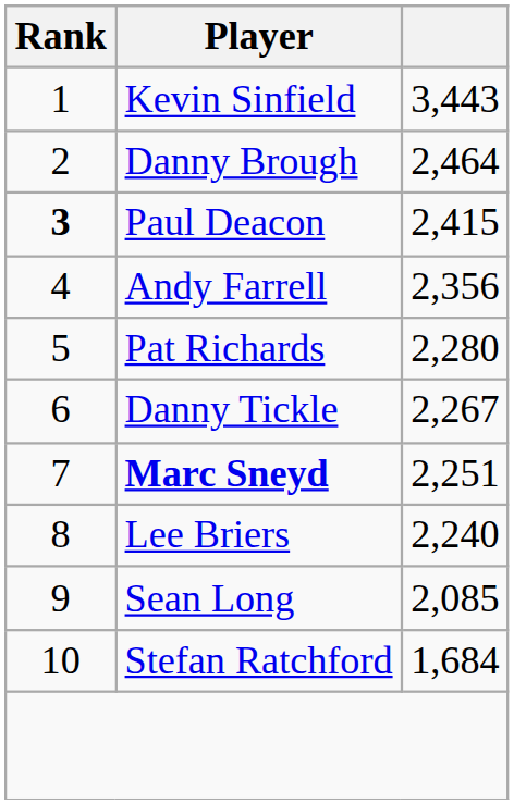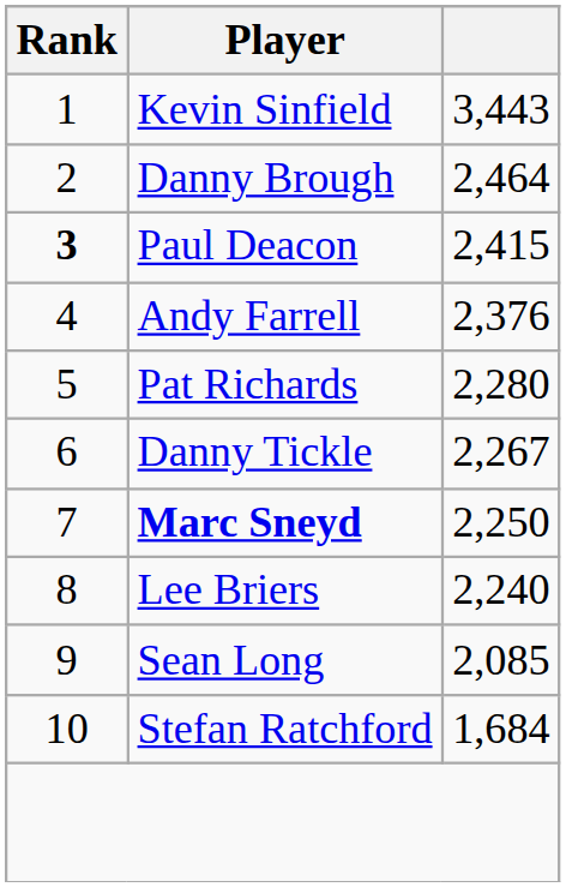Andy Farrell | column 3: 2,356 -> 2,376
Marc Sneyd | column 3: 2,251 -> 2,250
